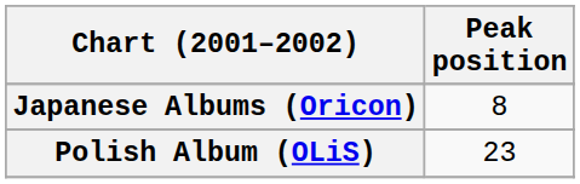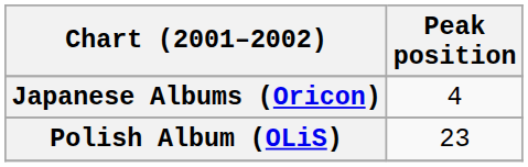Japanese Albums (Oricon) | Peak position: 8 -> 4
